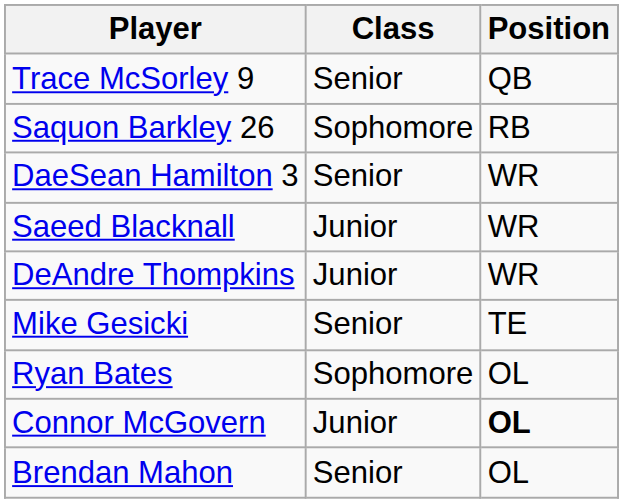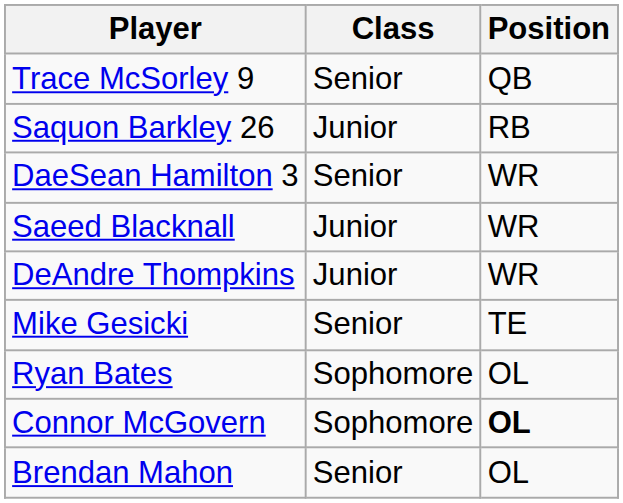Saquon Barkley 26 | Class: Sophomore -> Junior
Connor McGovern | Class: Junior -> Sophomore
